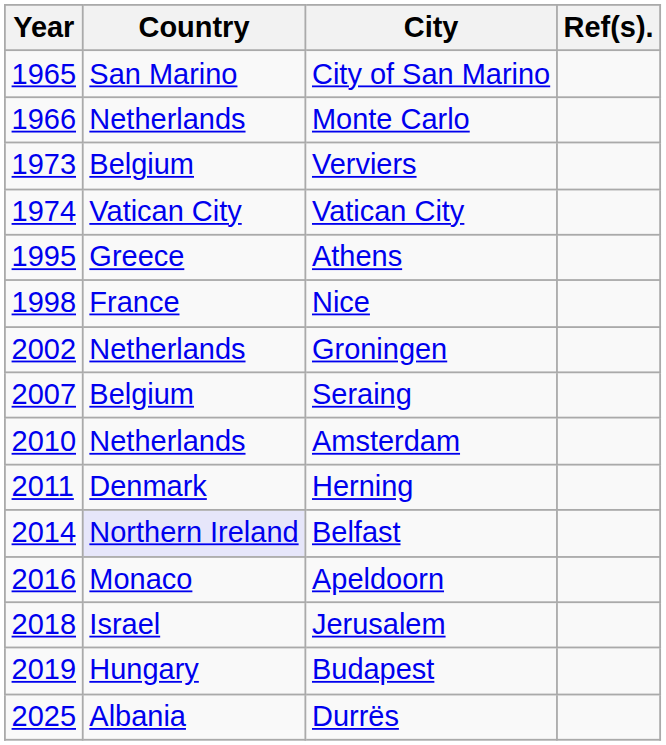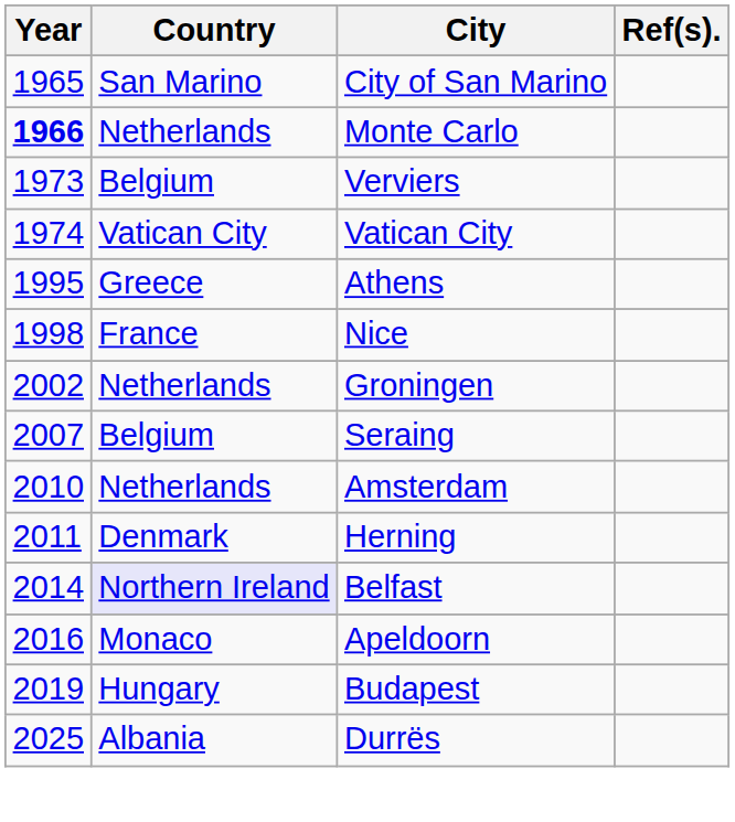Monte Carlo | Year: normal -> bold
- row: 2018 | Israel | Jerusalem
